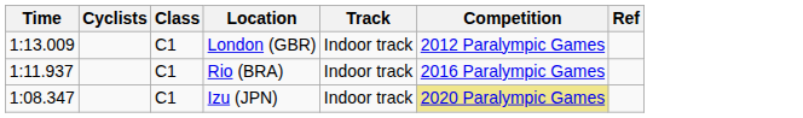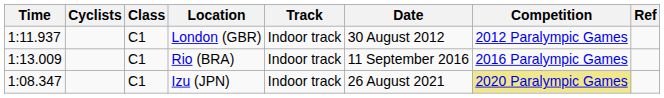+ column: Date | 30 August 2012 | 11 September 2016 | 26 August 2021
London (GBR) | Time: 1:13.009 -> 1:11.937
Rio (BRA) | Time: 1:11.937 -> 1:13.009
